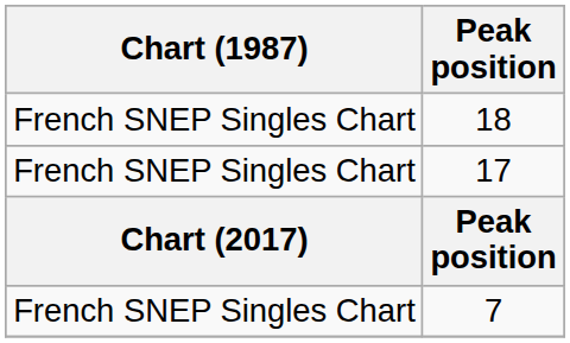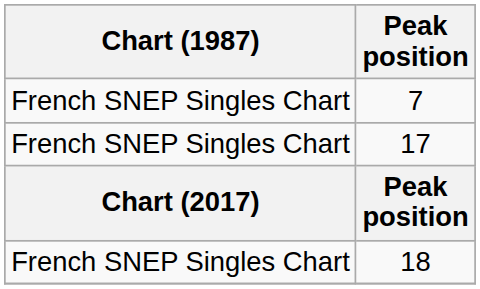rows swapped: 7 <-> 18
